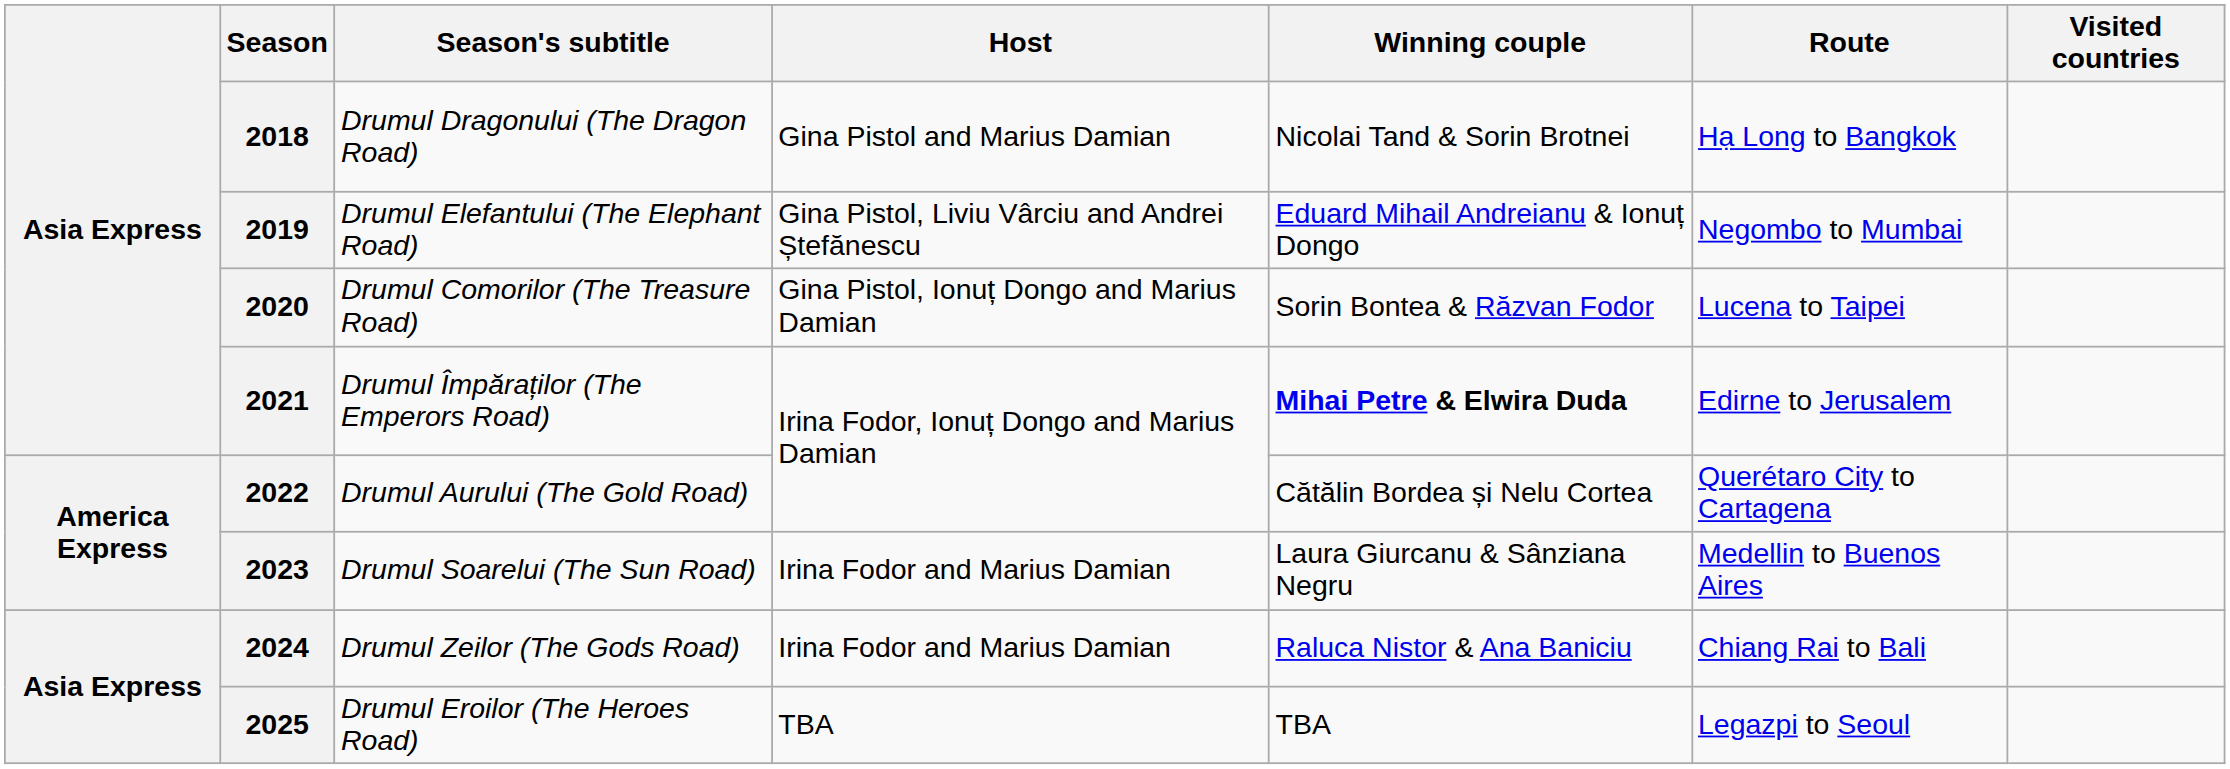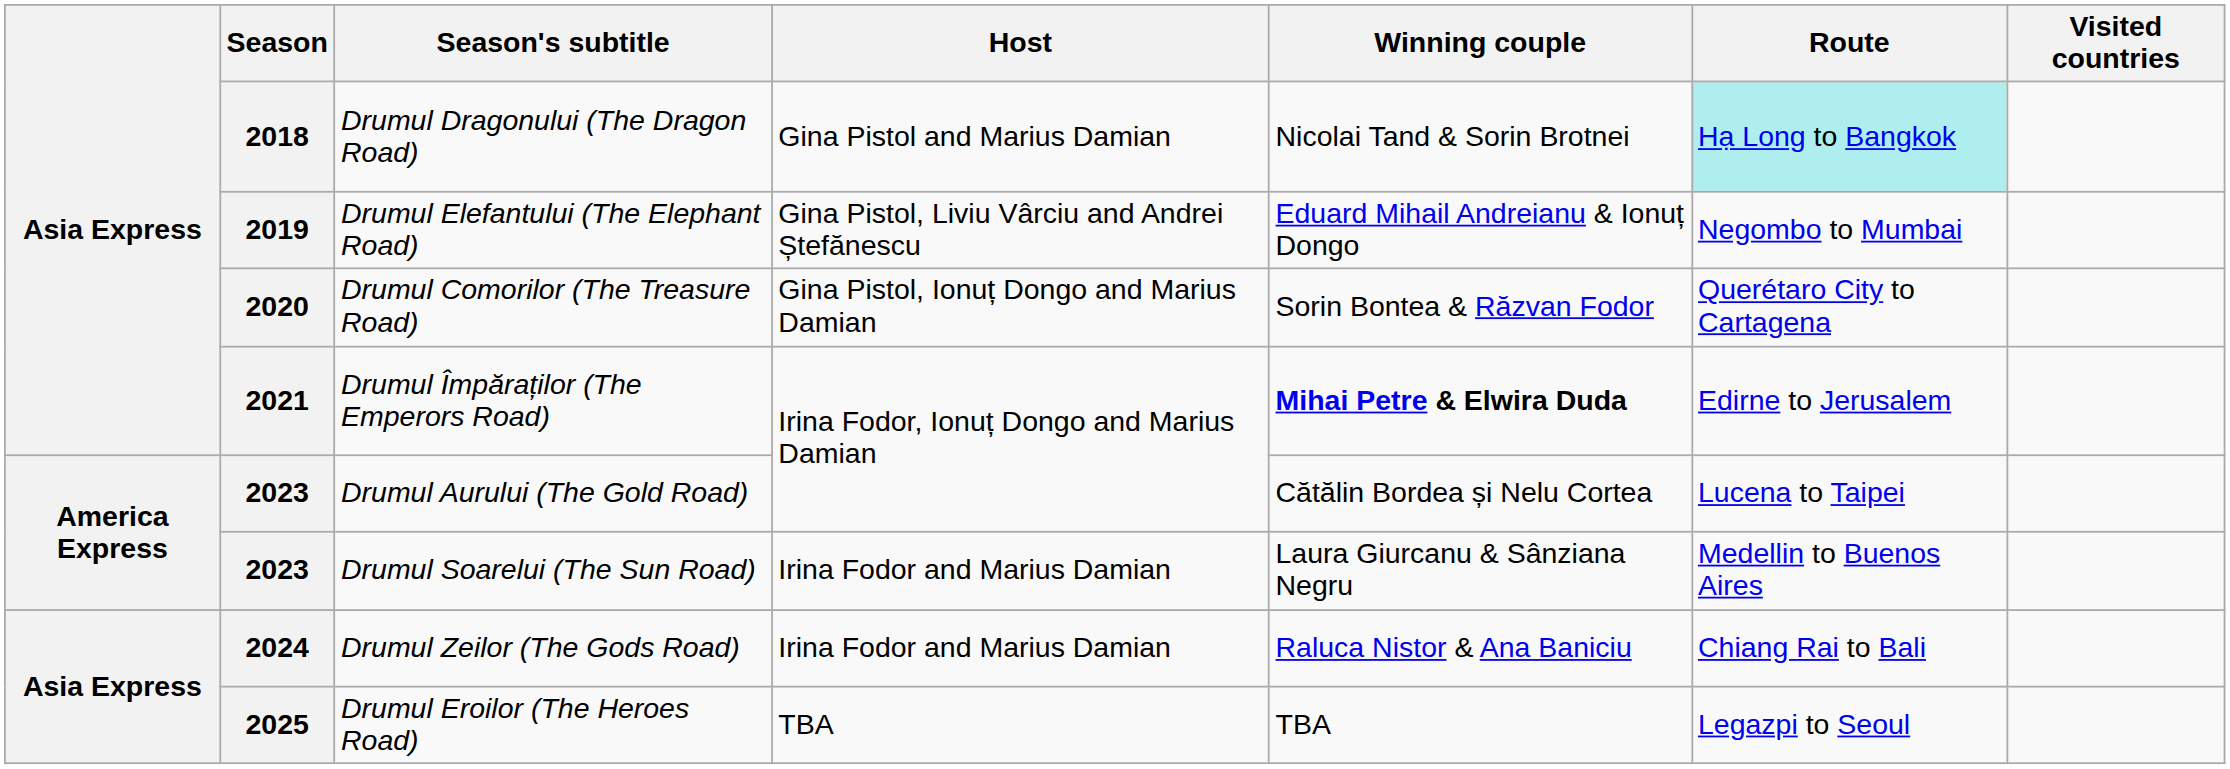Drumul Dragonului (The Dragon Road) | Route: no background -> paleturquoise background
Drumul Comorilor (The Treasure Road) | Route: Lucena to Taipei -> Querétaro City to Cartagena
Drumul Aurului (The Gold Road) | Season: 2022 -> 2023
Drumul Aurului (The Gold Road) | Route: Querétaro City to Cartagena -> Lucena to Taipei
